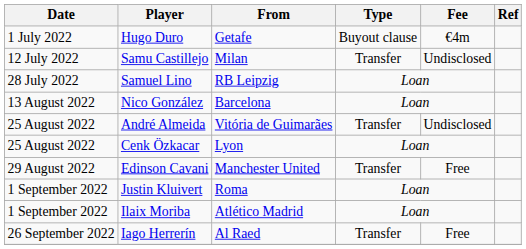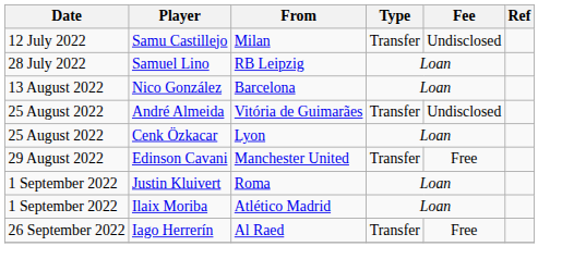- row: 1 July 2022 | Hugo Duro | Getafe | Buyout clause | €4m
